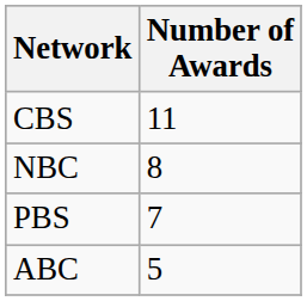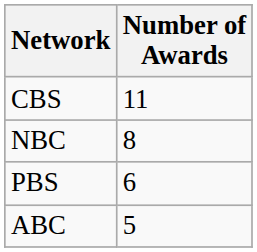PBS | Number of Awards: 7 -> 6
